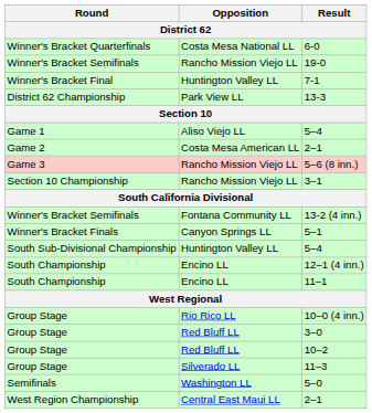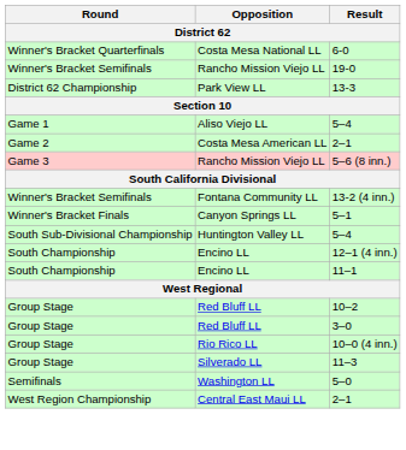- row: Winner's Bracket Final | Huntington Valley LL | 7-1
- row: Section 10 Championship | Rancho Mission Viejo LL | 3–1
rows swapped: 10–2 <-> 10–0 (4 inn.)
